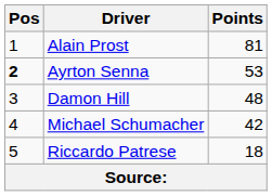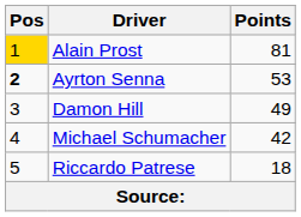Alain Prost | Pos: no background -> gold background
Damon Hill | Points: 48 -> 49
